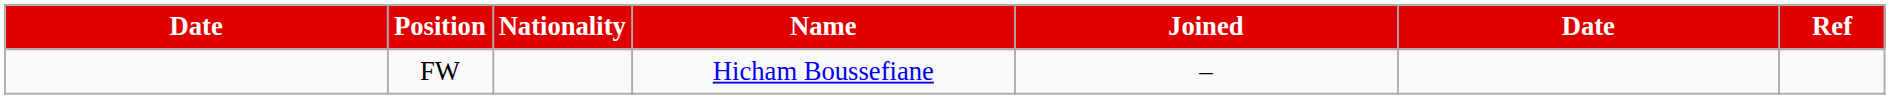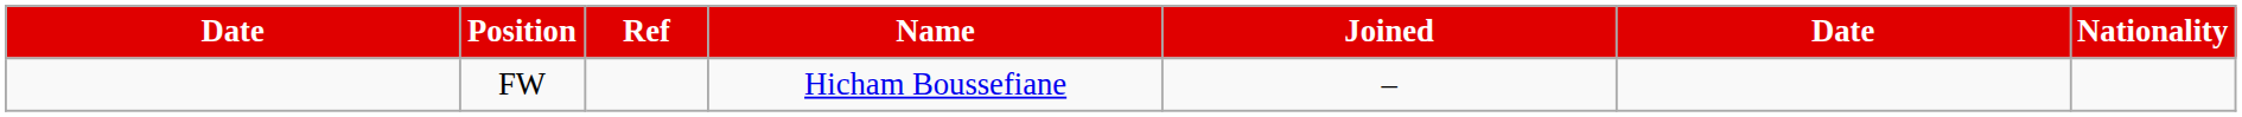columns swapped: Nationality <-> Ref
